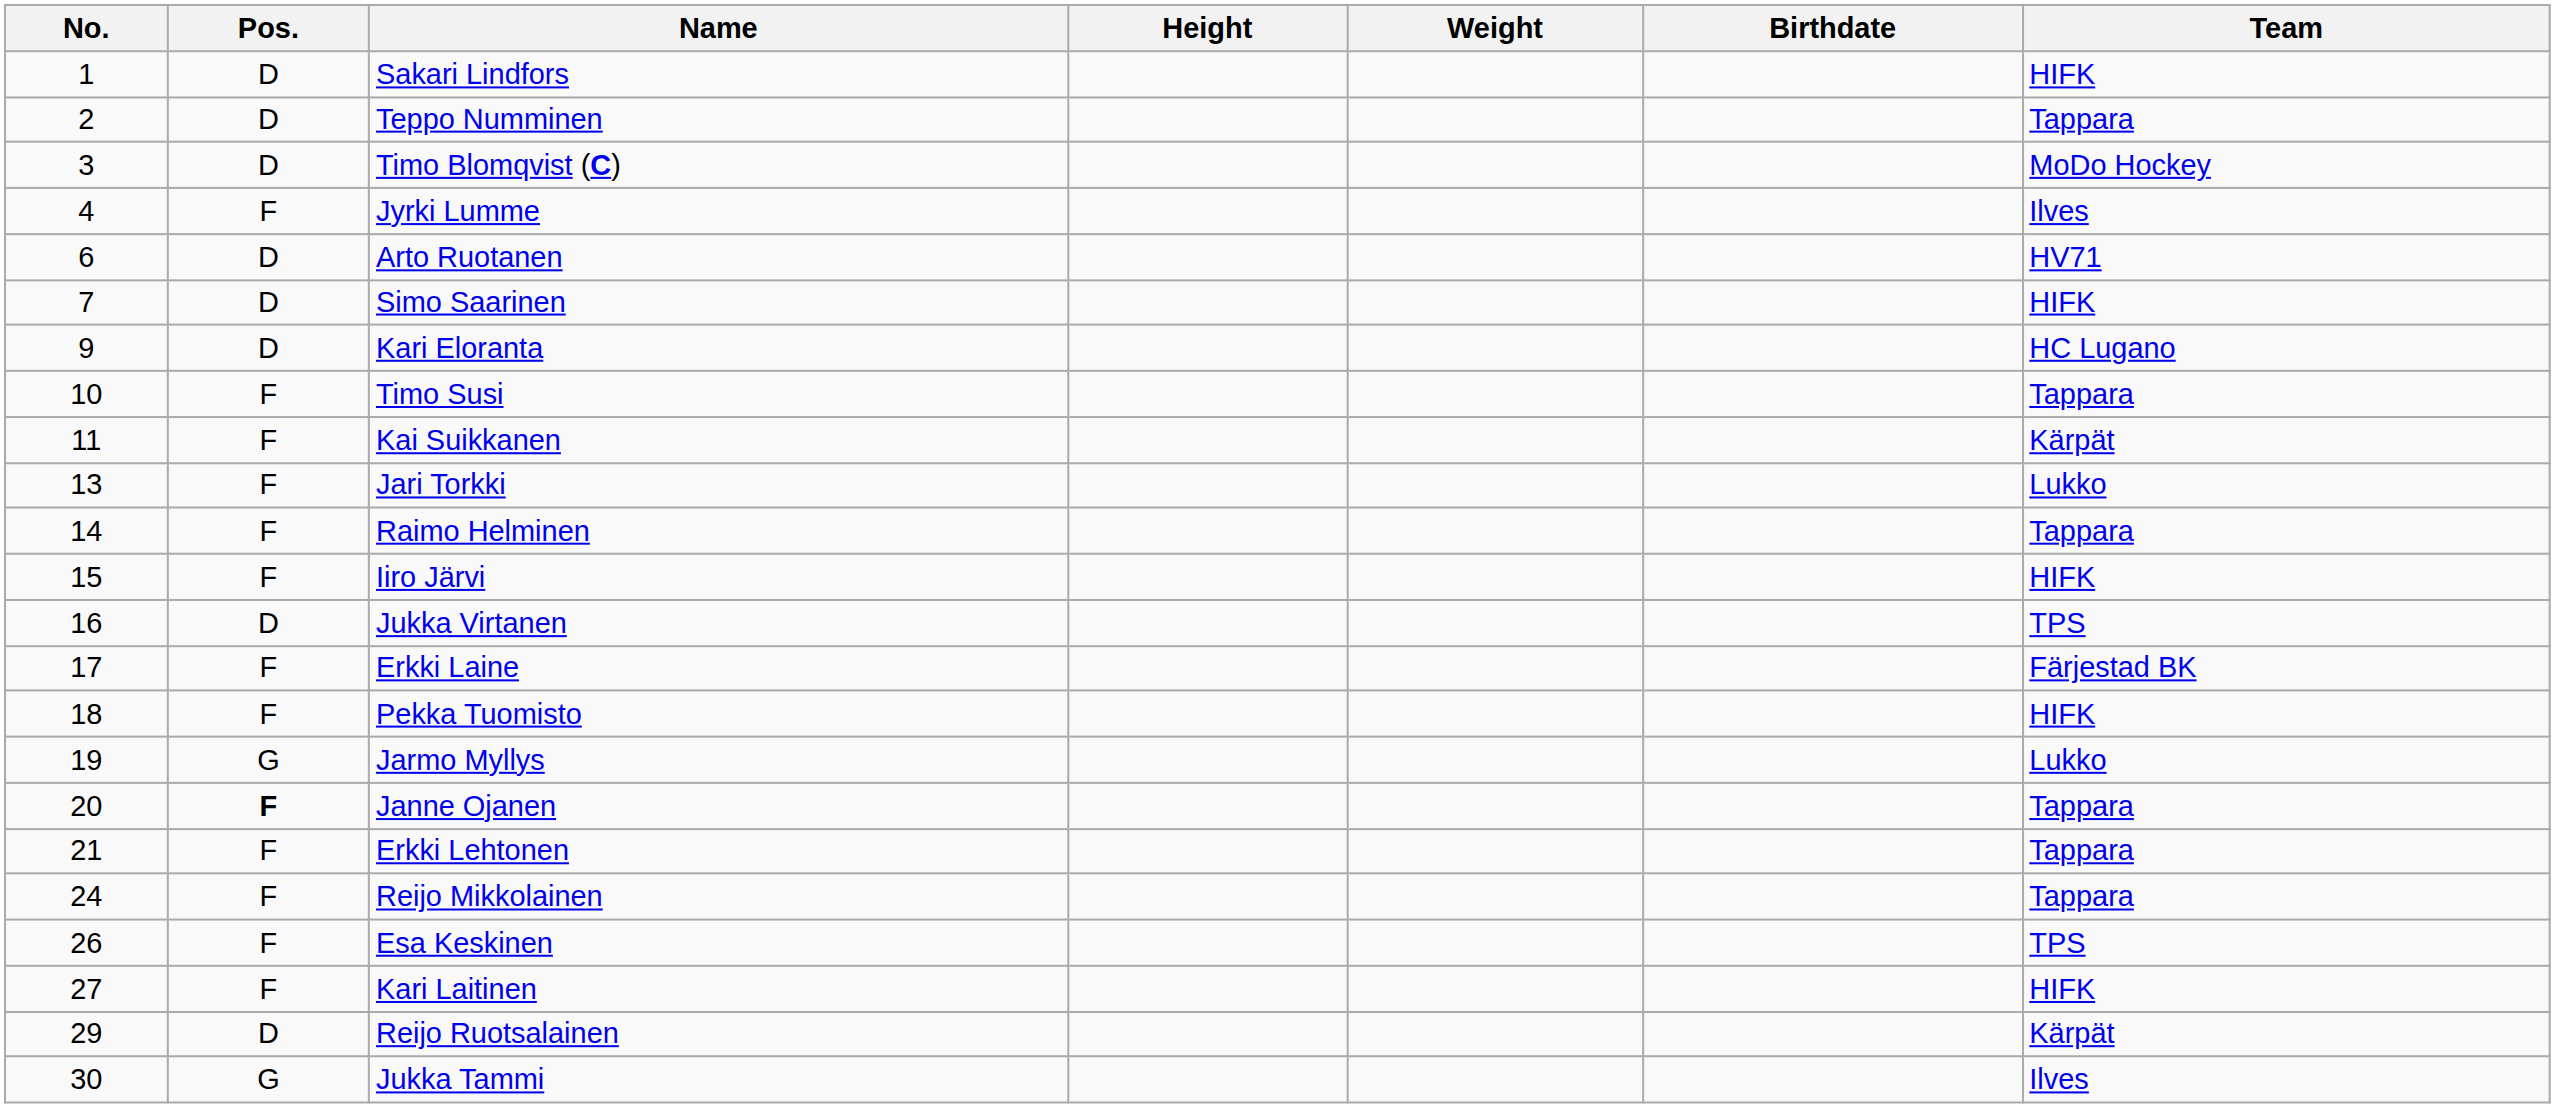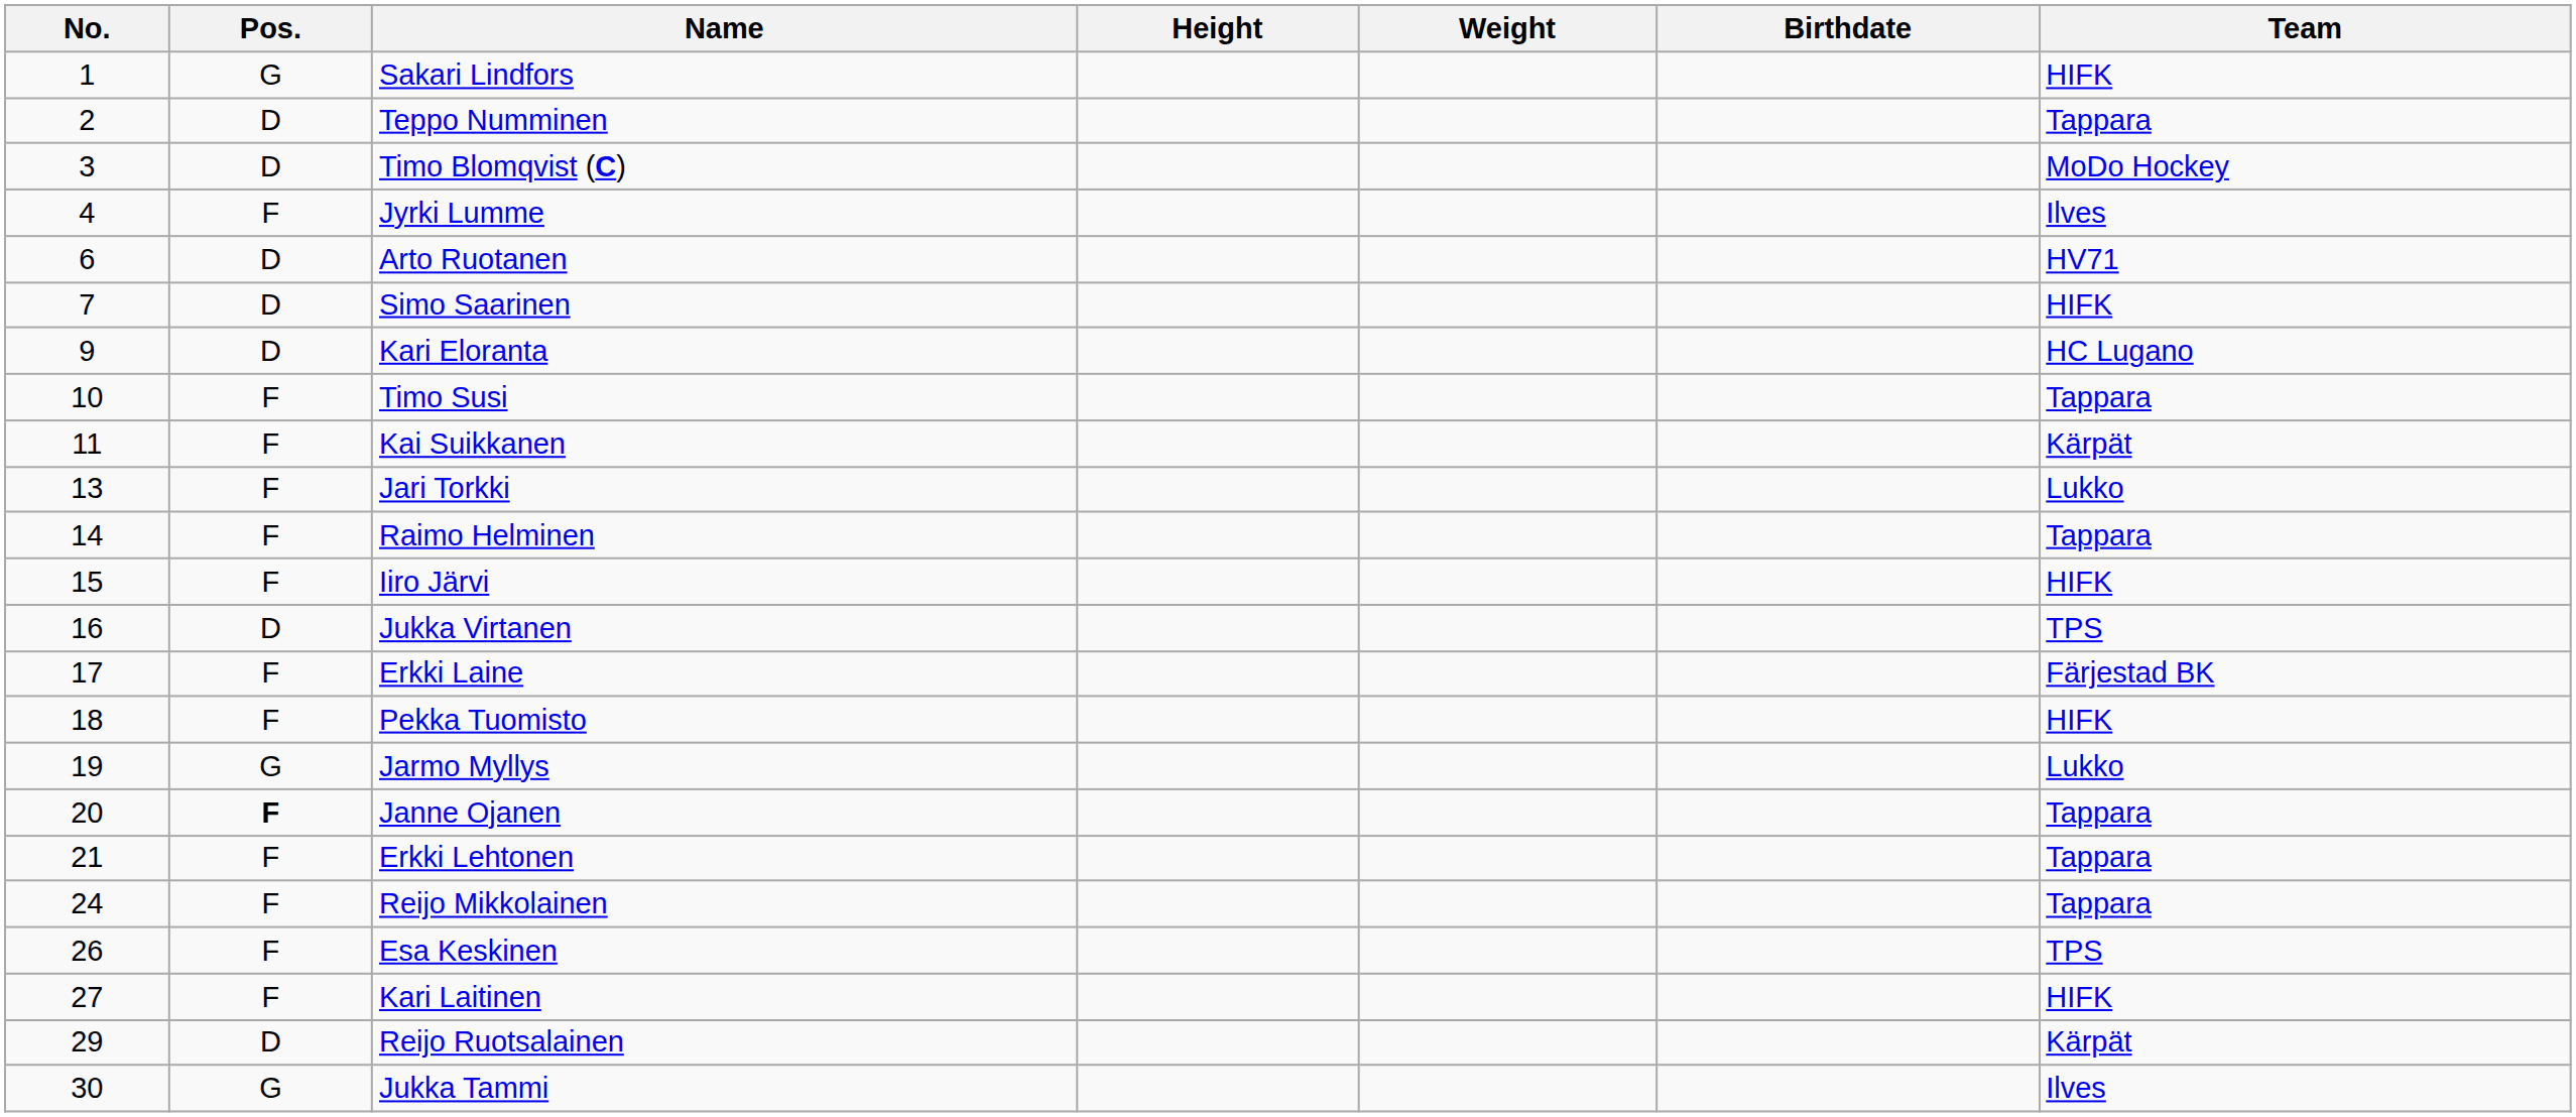Sakari Lindfors | Pos.: D -> G
